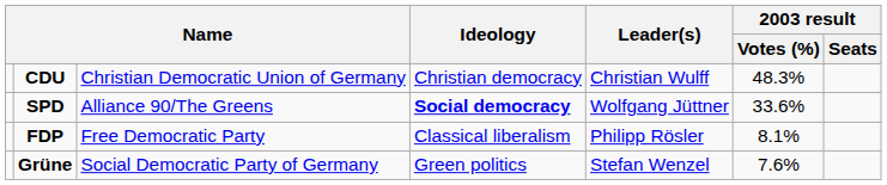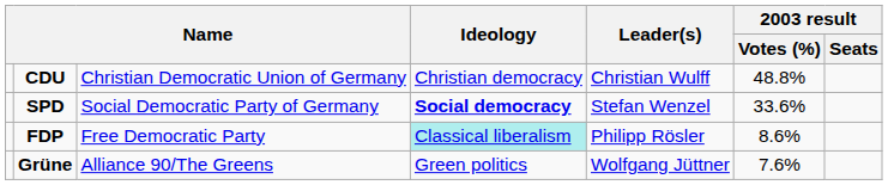CDU | 2003 result / Votes (%): 48.3% -> 48.8%
SPD | column 3: Alliance 90/The Greens -> Social Democratic Party of Germany
SPD | Leader(s): Wolfgang Jüttner -> Stefan Wenzel
FDP | Ideology: no background -> paleturquoise background
FDP | 2003 result / Votes (%): 8.1% -> 8.6%
Grüne | column 3: Social Democratic Party of Germany -> Alliance 90/The Greens
Grüne | Leader(s): Stefan Wenzel -> Wolfgang Jüttner
